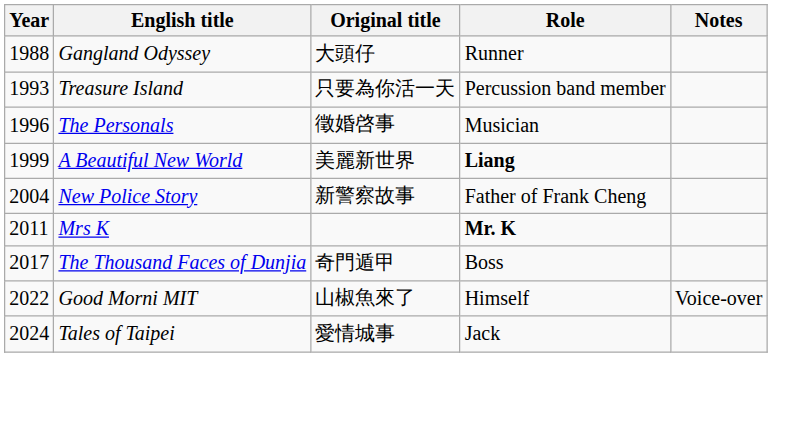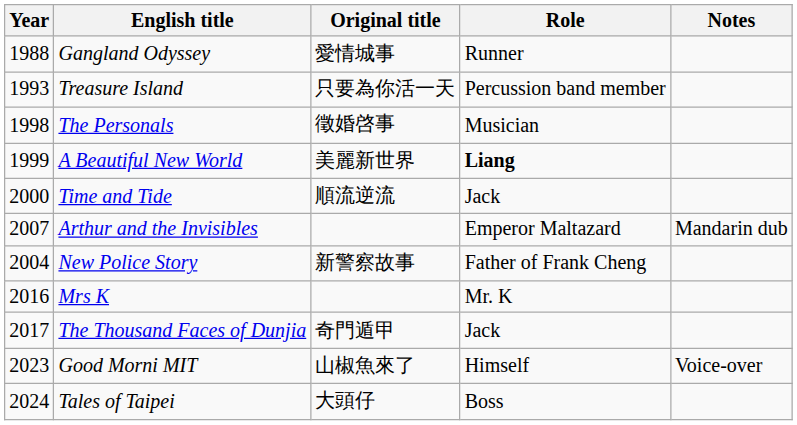Gangland Odyssey | Original title: 大頭仔 -> 愛情城事
The Personals | Year: 1996 -> 1998
+ row: 2000 | Time and Tide | 順流逆流 | Jack
+ row: 2007 | Arthur and the Invisibles | Emperor Maltazard | Mandarin dub
Mrs K | Year: 2011 -> 2016
Mrs K | Role: bold -> normal
The Thousand Faces of Dunjia | Role: Boss -> Jack
Good Morni MIT | Year: 2022 -> 2023
Tales of Taipei | Original title: 愛情城事 -> 大頭仔
Tales of Taipei | Role: Jack -> Boss
